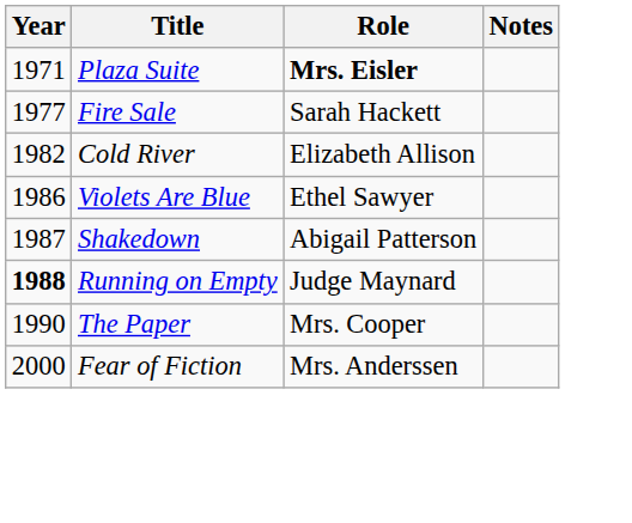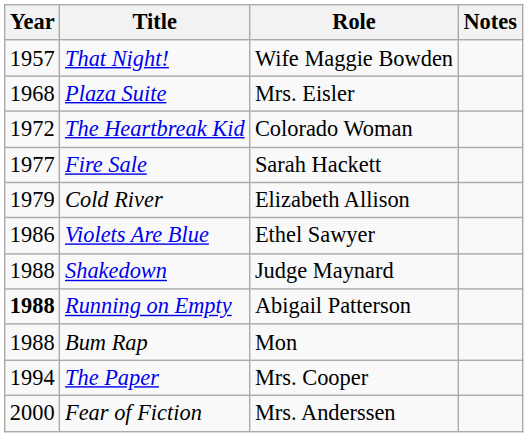+ row: 1957 | That Night! | Wife Maggie Bowden
Plaza Suite | Year: 1971 -> 1968
Plaza Suite | Role: bold -> normal
+ row: 1972 | The Heartbreak Kid | Colorado Woman
Cold River | Year: 1982 -> 1979
Shakedown | Year: 1987 -> 1988
Shakedown | Role: Abigail Patterson -> Judge Maynard
Running on Empty | Role: Judge Maynard -> Abigail Patterson
+ row: 1988 | Bum Rap | Mon
The Paper | Year: 1990 -> 1994
